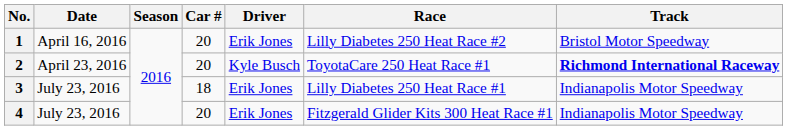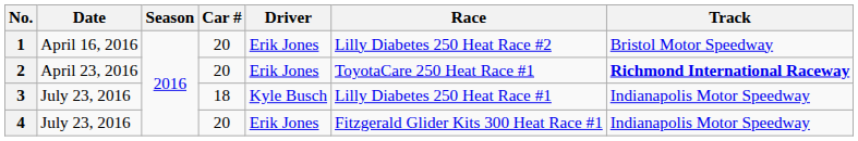2 | Driver: Kyle Busch -> Erik Jones
3 | Driver: Erik Jones -> Kyle Busch
